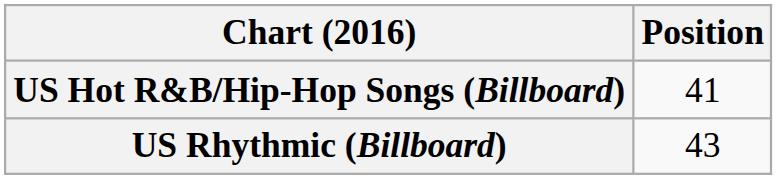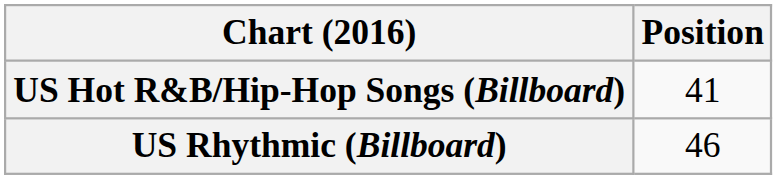US Rhythmic (Billboard) | Position: 43 -> 46
